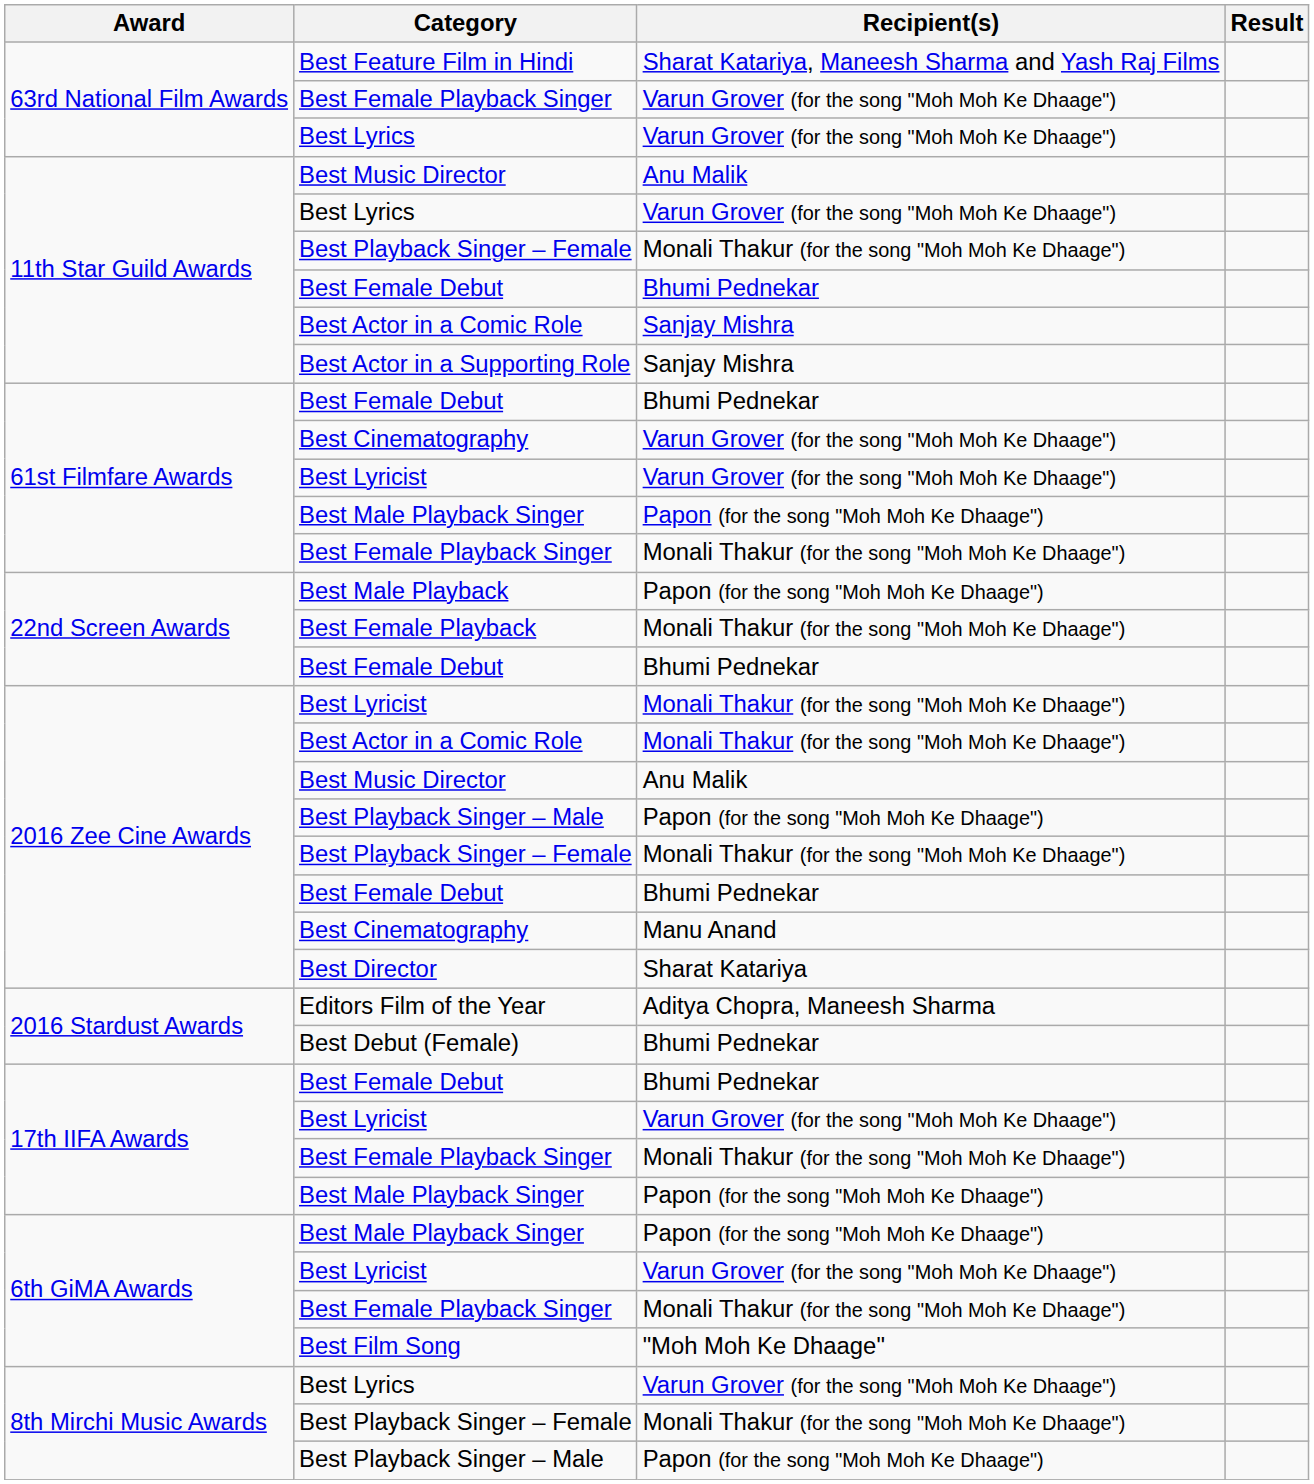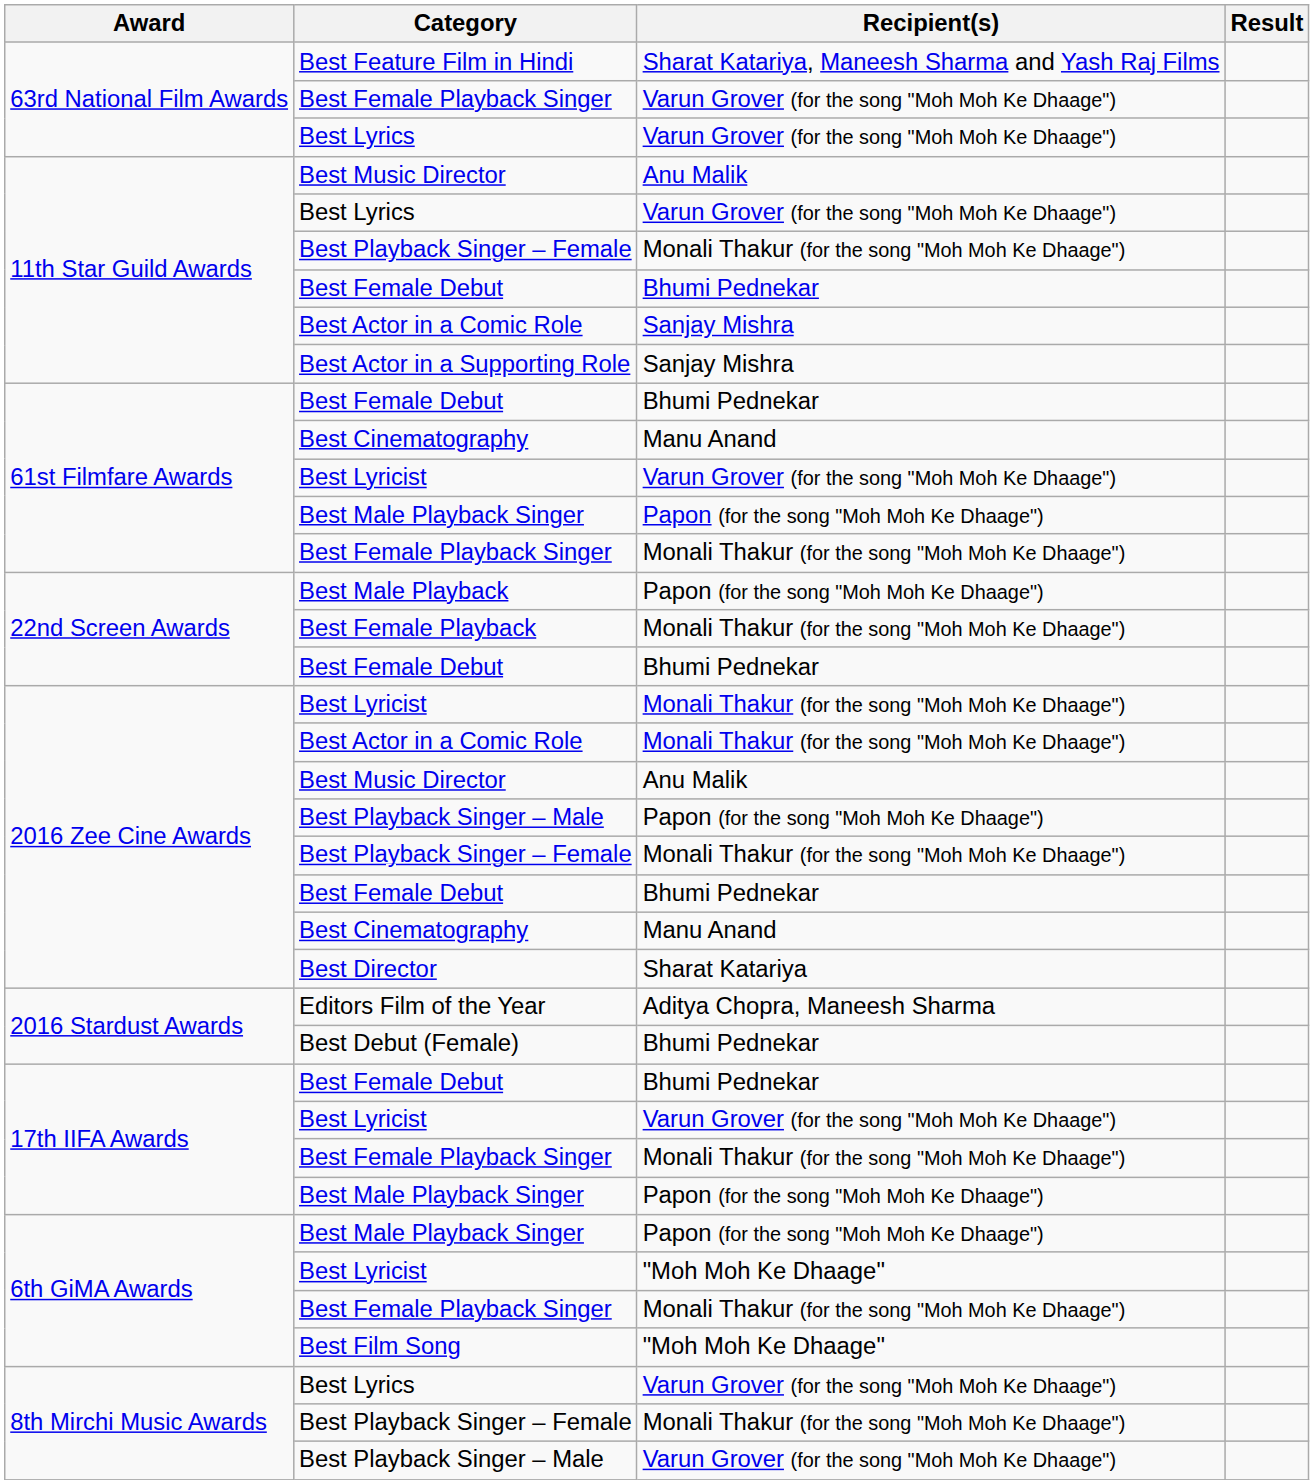61st Filmfare Awards / Best Cinematography | Recipient(s): Varun Grover (for the song "Moh Moh Ke Dhaage") -> Manu Anand
6th GiMA Awards / Best Lyricist | Recipient(s): Varun Grover (for the song "Moh Moh Ke Dhaage") -> "Moh Moh Ke Dhaage"
8th Mirchi Music Awards / Best Playback Singer – Male | Recipient(s): Papon (for the song "Moh Moh Ke Dhaage") -> Varun Grover (for the song "Moh Moh Ke Dhaage")
